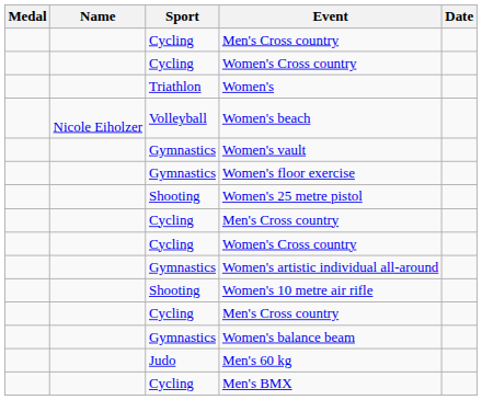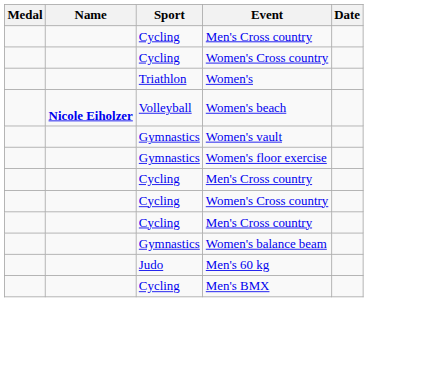Women's beach | Name: normal -> bold
- row: Shooting | Women's 25 metre pistol
- row: Gymnastics | Women's artistic individual all-around
- row: Shooting | Women's 10 metre air rifle
